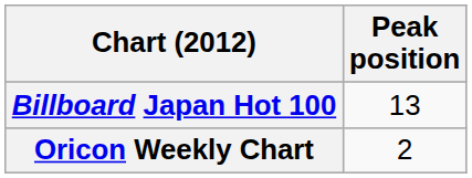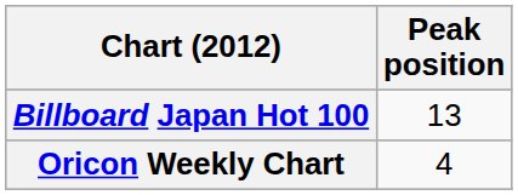Oricon Weekly Chart | Peak position: 2 -> 4
